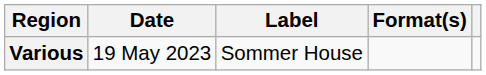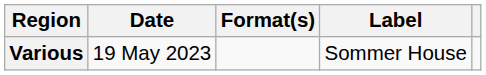columns swapped: Format(s) <-> Label
